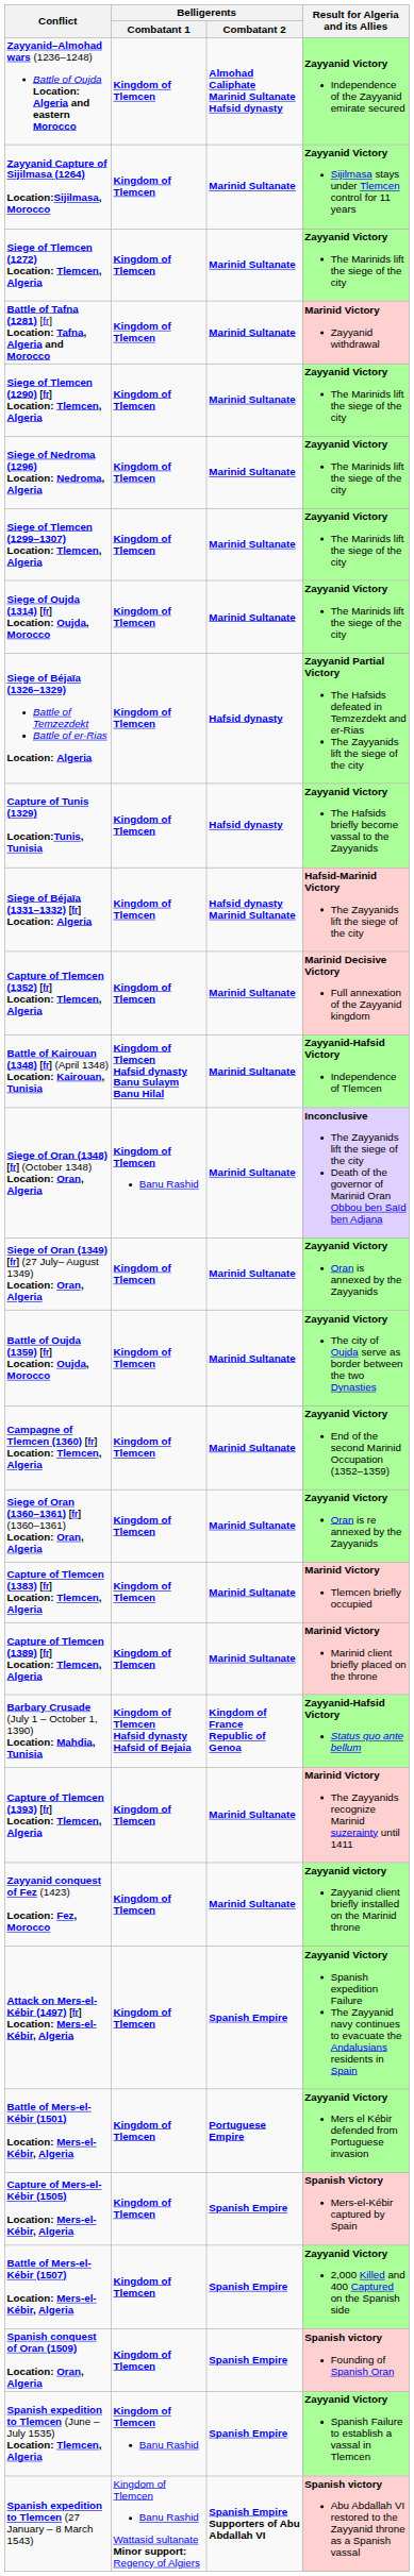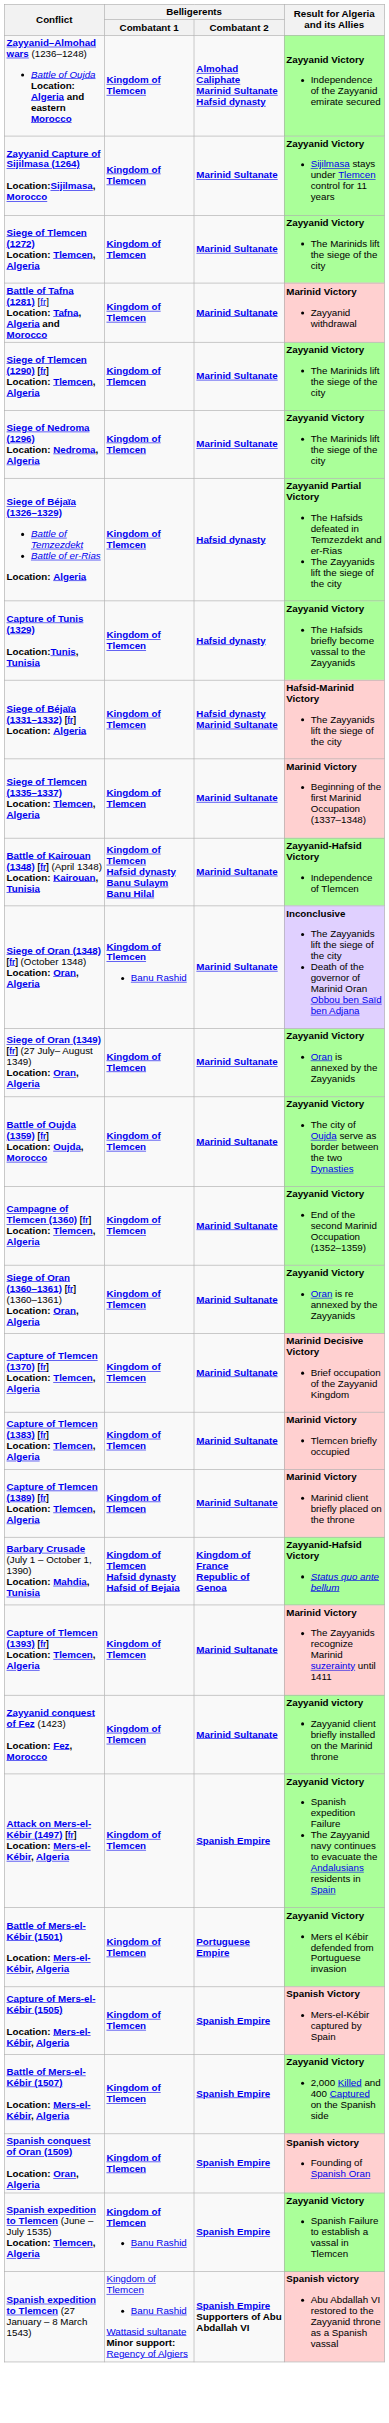- row: Siege of Tlemcen (1299–1307) Location: Tlemcen, Algeria | Kingdom of Tlemcen | Marinid Sultanate | Zayyanid Victory The Marinids lift the siege of the city
- row: Siege of Oujda (1314) [fr] Location: Oujda, Morocco | Kingdom of Tlemcen | Marinid Sultanate | Zayyanid Victory The Marinids lift the siege of the city
+ row: Siege of Tlemcen (1335–1337) Location: Tlemcen, Algeria | Kingdom of Tlemcen | Marinid Sultanate | Marinid Victory Beginning of the first Marinid Occupation (1337–1348)
- row: Capture of Tlemcen (1352) [fr] Location: Tlemcen, Algeria | Kingdom of Tlemcen | Marinid Sultanate | Marinid Decisive Victory Full annexation of the Zayyanid kingdom
+ row: Capture of Tlemcen (1370) [fr] Location: Tlemcen, Algeria | Kingdom of Tlemcen | Marinid Sultanate | Marinid Decisive Victory Brief occupation of the Zayyanid Kingdom
